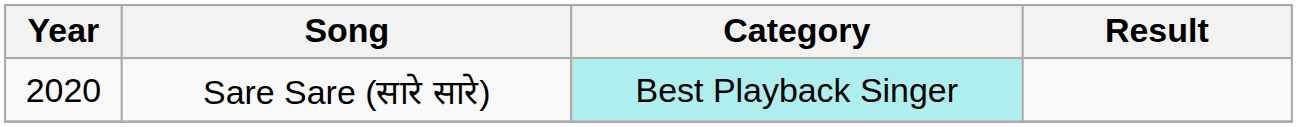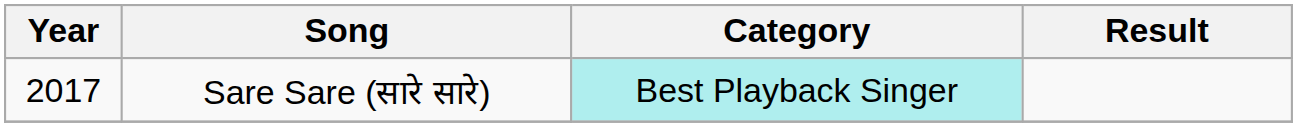Sare Sare (सारे सारे) | Year: 2020 -> 2017
